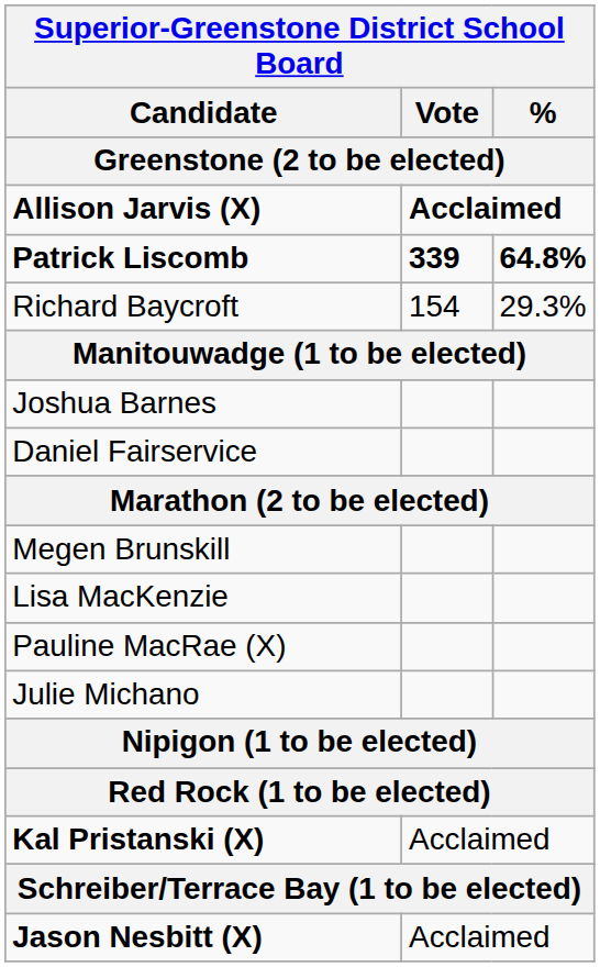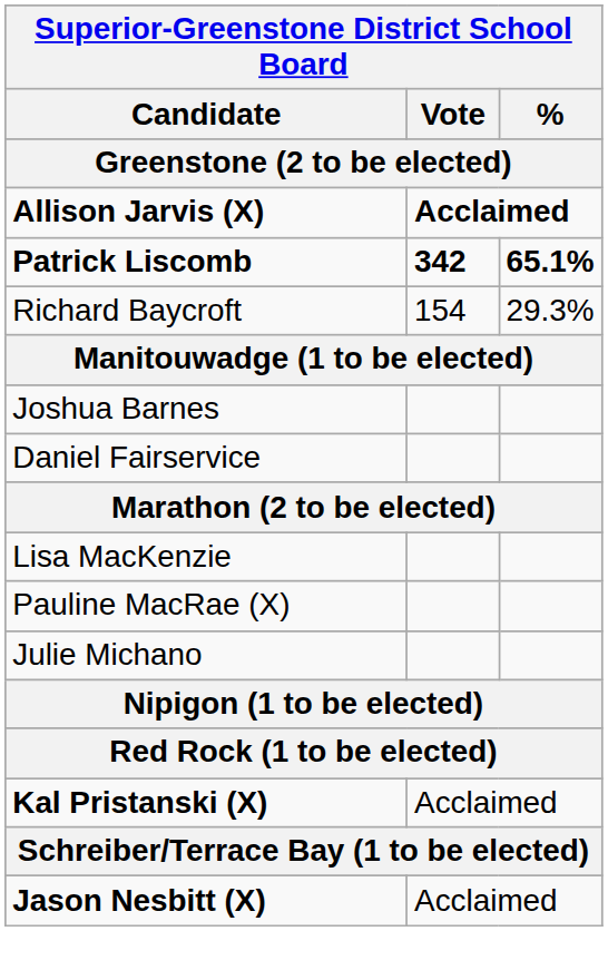Patrick Liscomb | Vote: 339 -> 342
Patrick Liscomb | %: 64.8% -> 65.1%
- row: Megen Brunskill
